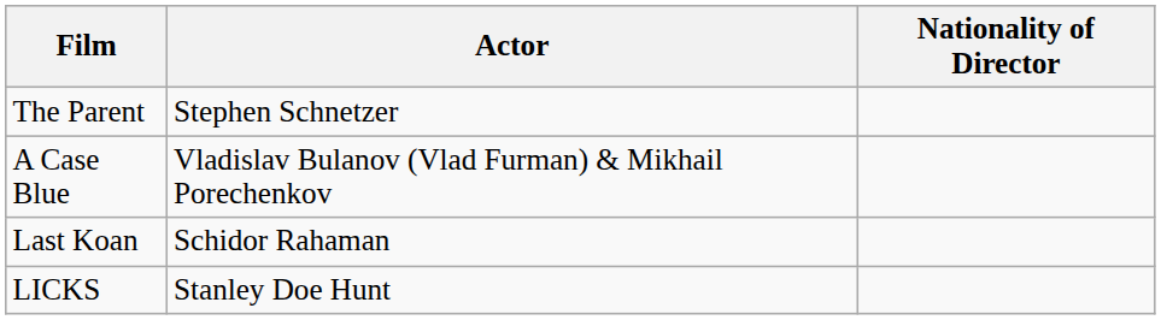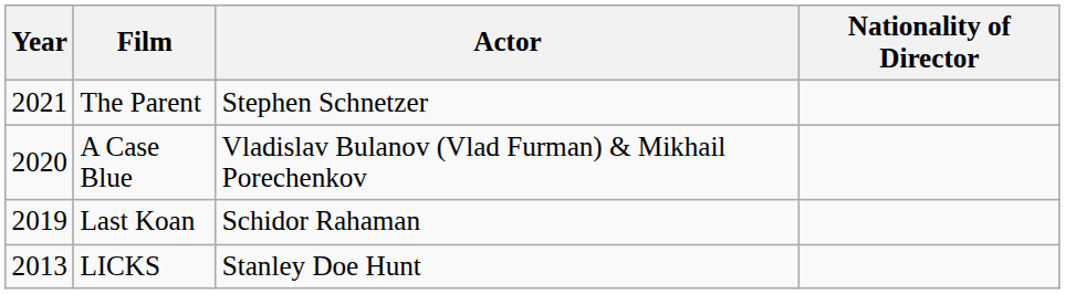+ column: Year | 2021 | 2020 | 2019 | 2013
